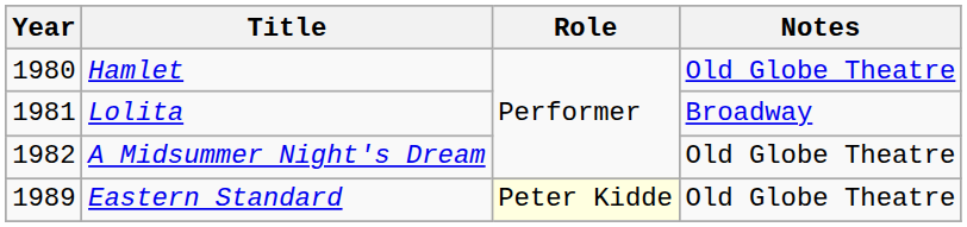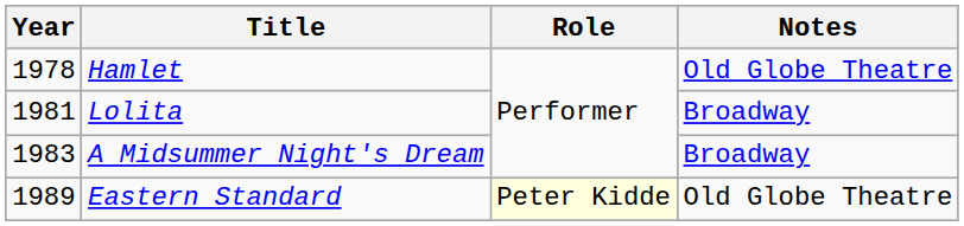Hamlet | Year: 1980 -> 1978
A Midsummer Night's Dream | Year: 1982 -> 1983
A Midsummer Night's Dream | Notes: Old Globe Theatre -> Broadway
